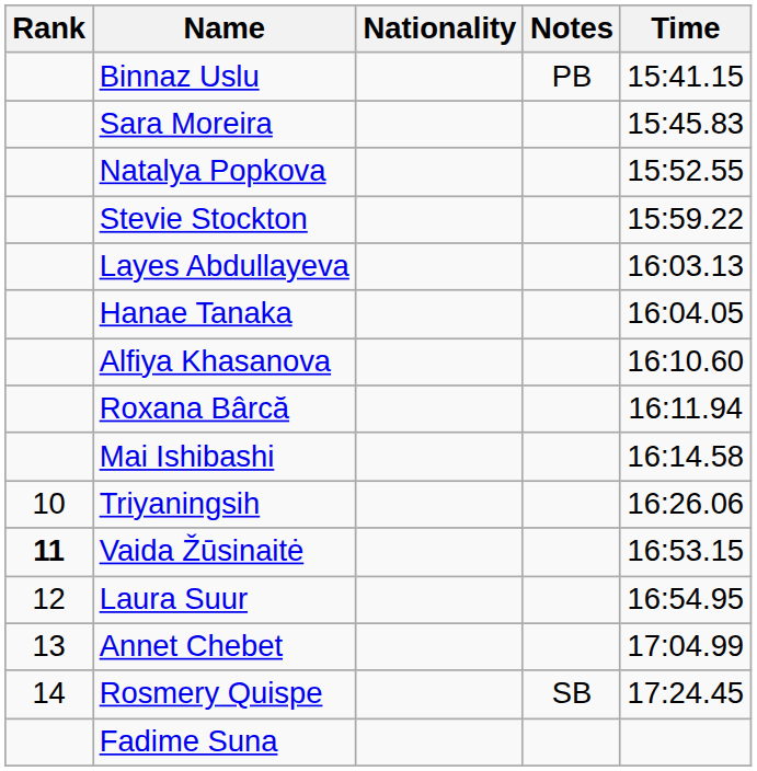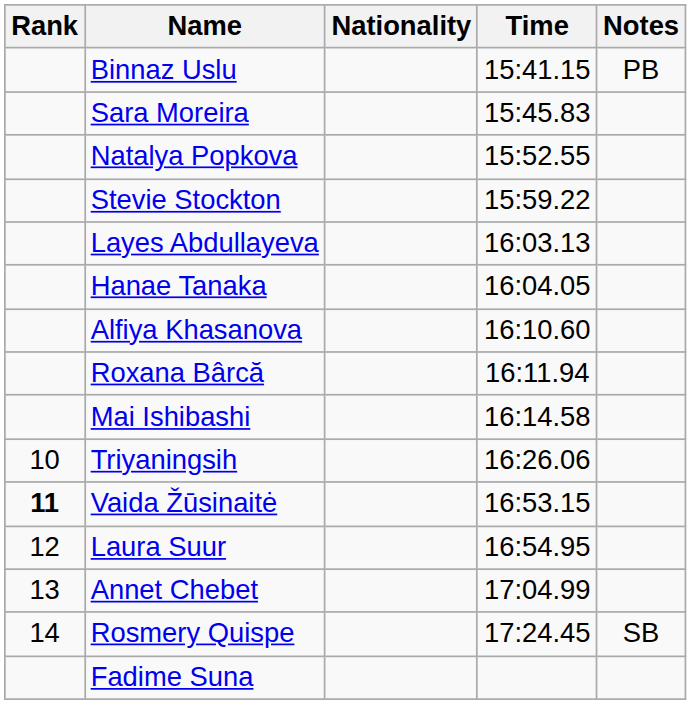columns swapped: Time <-> Notes
